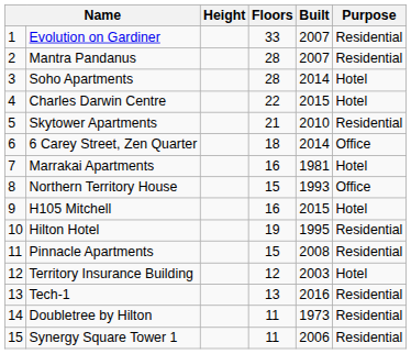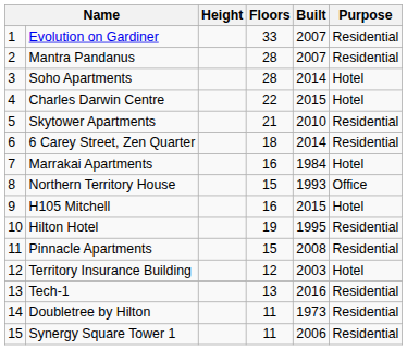6 Carey Street, Zen Quarter | Purpose: Office -> Residential
Marrakai Apartments | Built: 1981 -> 1984
